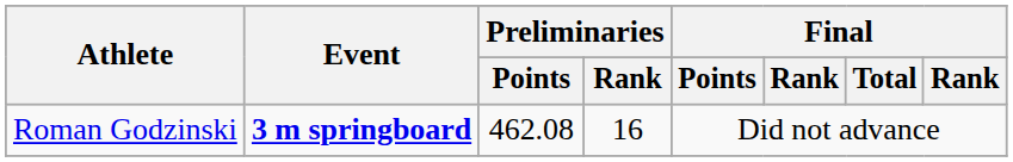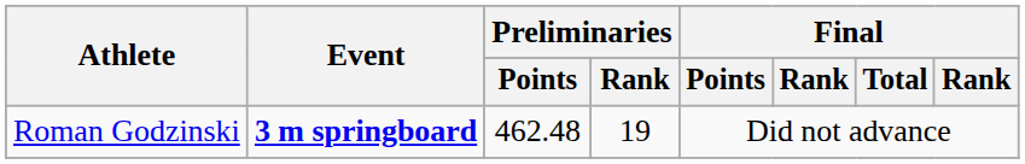Roman Godzinski | Preliminaries / Points: 462.08 -> 462.48
Roman Godzinski | Preliminaries / Rank: 16 -> 19
